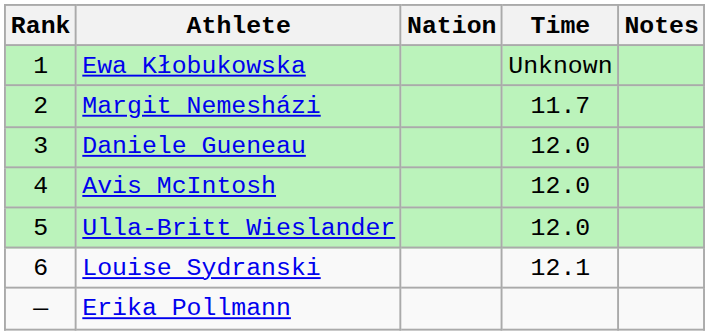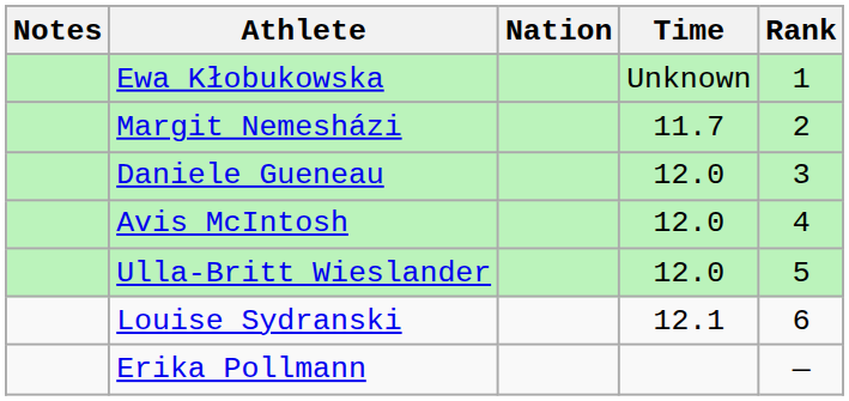columns swapped: Rank <-> Notes
